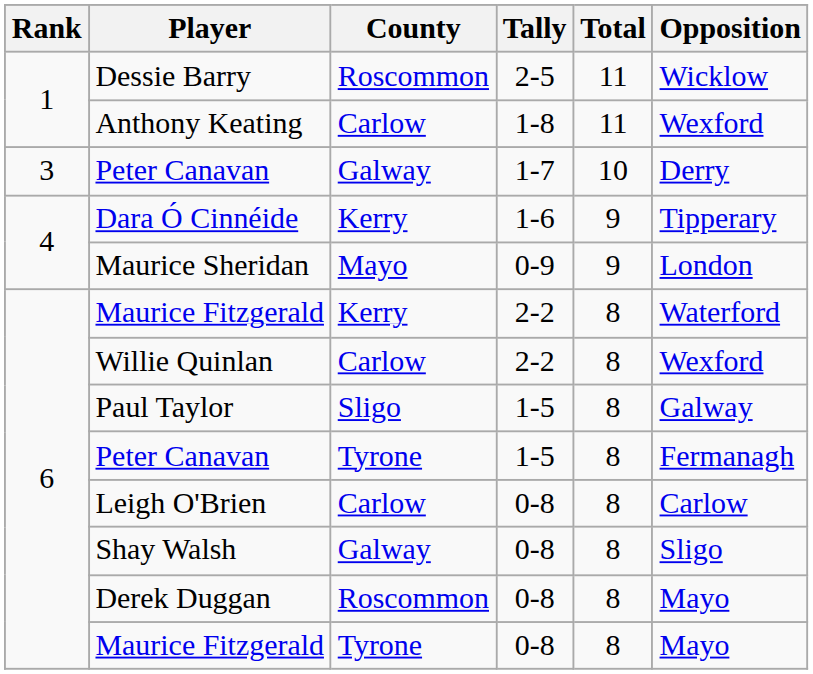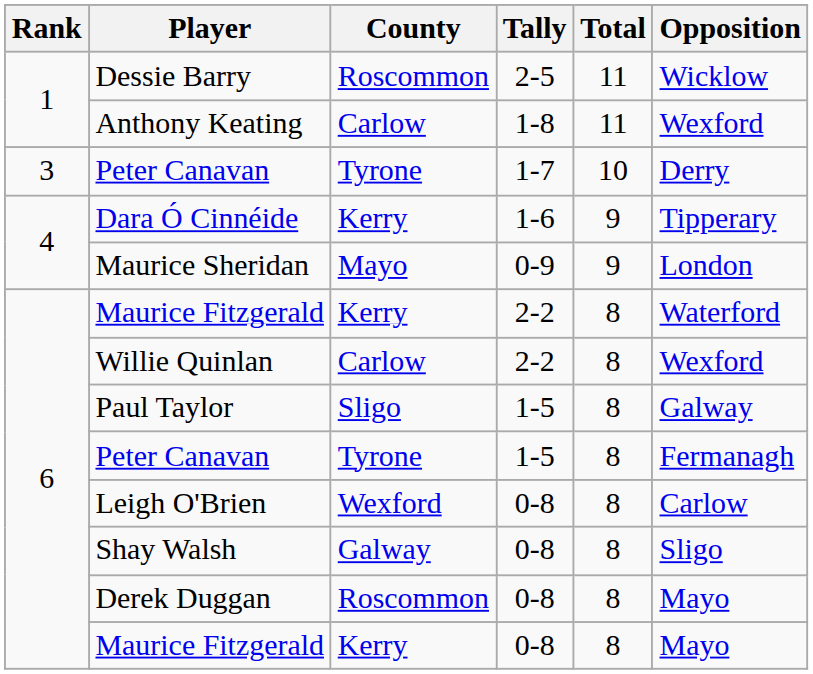Peter Canavan / 1-7 | County: Galway -> Tyrone
Leigh O'Brien | County: Carlow -> Wexford
Maurice Fitzgerald / 0-8 | County: Tyrone -> Kerry
